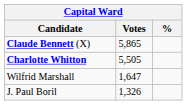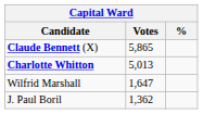Charlotte Whitton | Votes: 5,505 -> 5,013
J. Paul Boril | Votes: 1,326 -> 1,362
